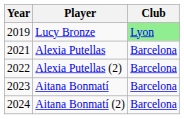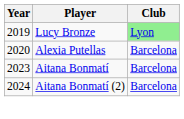Alexia Putellas | Year: 2021 -> 2020
- row: 2022 | Alexia Putellas (2) | Barcelona
